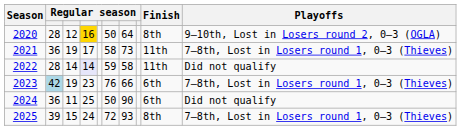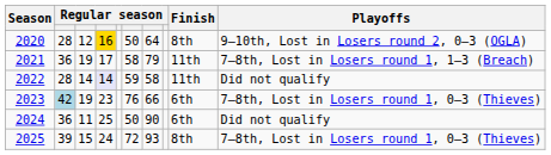2021 | column 7: 73 -> 79
2021 | Playoffs: 7–8th, Lost in Losers round 1, 0–3 (Thieves) -> 7–8th, Lost in Losers round 1, 1–3 (Breach)
